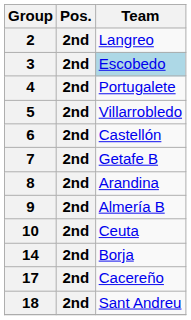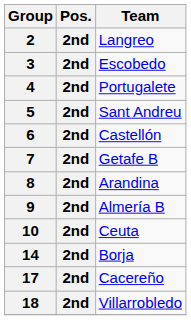3 | Team: lightblue background -> no background
5 | Team: Villarrobledo -> Sant Andreu
18 | Team: Sant Andreu -> Villarrobledo
